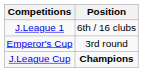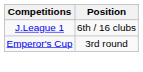- row: J.League Cup | Champions
